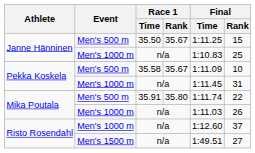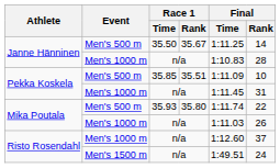Janne Hänninen / Men's 500 m | Final / Rank: 15 -> 14
Janne Hänninen / Men's 1000 m | Final / Rank: 25 -> 28
Pekka Koskela / Men's 500 m | Race 1 / Time: 35.58 -> 35.85
Pekka Koskela / Men's 500 m | Race 1 / Rank: 35.67 -> 35.51
Mika Poutala / Men's 500 m | Race 1 / Time: 35.91 -> 35.93
Risto Rosendahl / Men's 1500 m | Final / Rank: 27 -> 24
